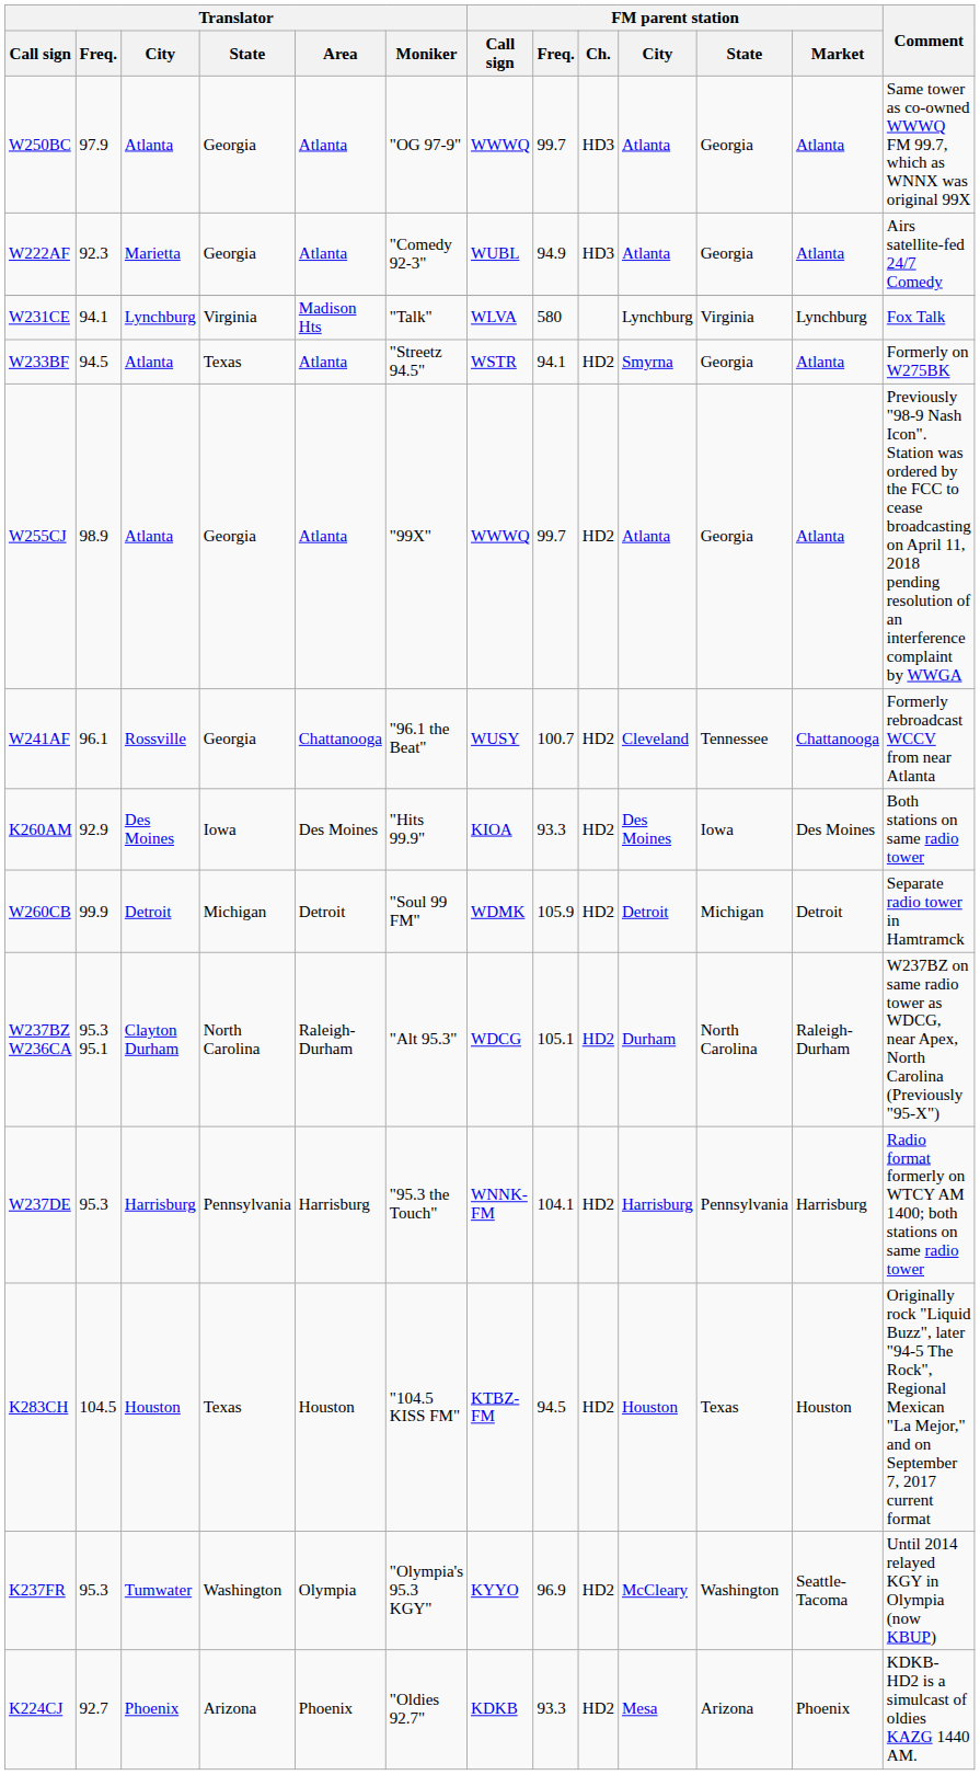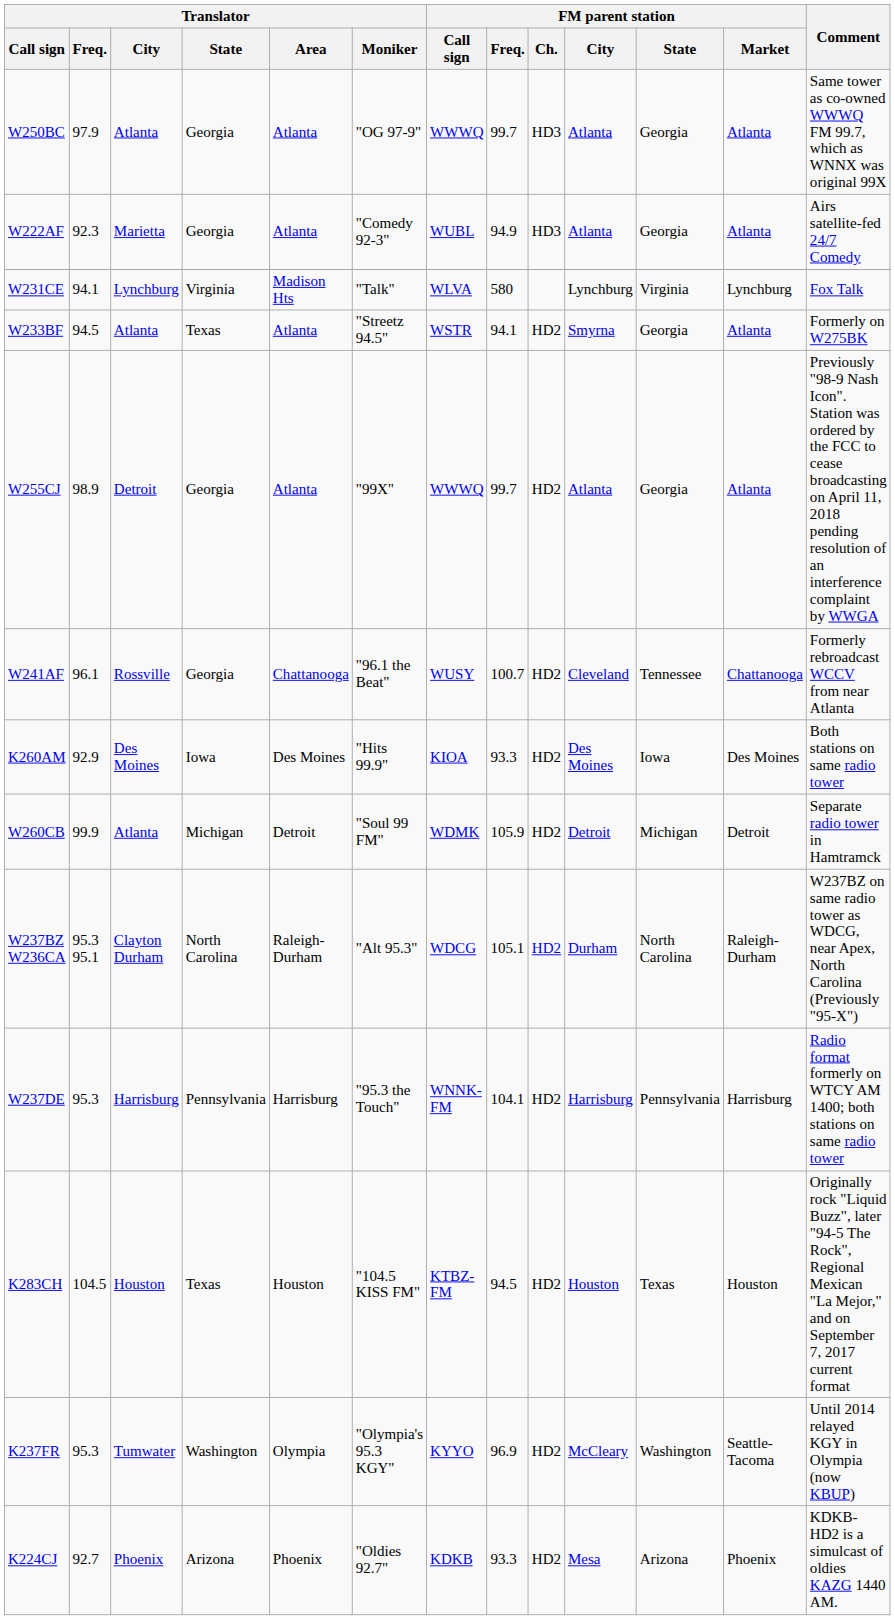W255CJ | Translator / City: Atlanta -> Detroit
W260CB | Translator / City: Detroit -> Atlanta
